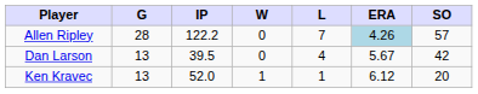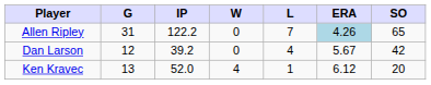Allen Ripley | G: 28 -> 31
Allen Ripley | SO: 57 -> 65
Dan Larson | G: 13 -> 12
Dan Larson | IP: 39.5 -> 39.2
Ken Kravec | W: 1 -> 4
